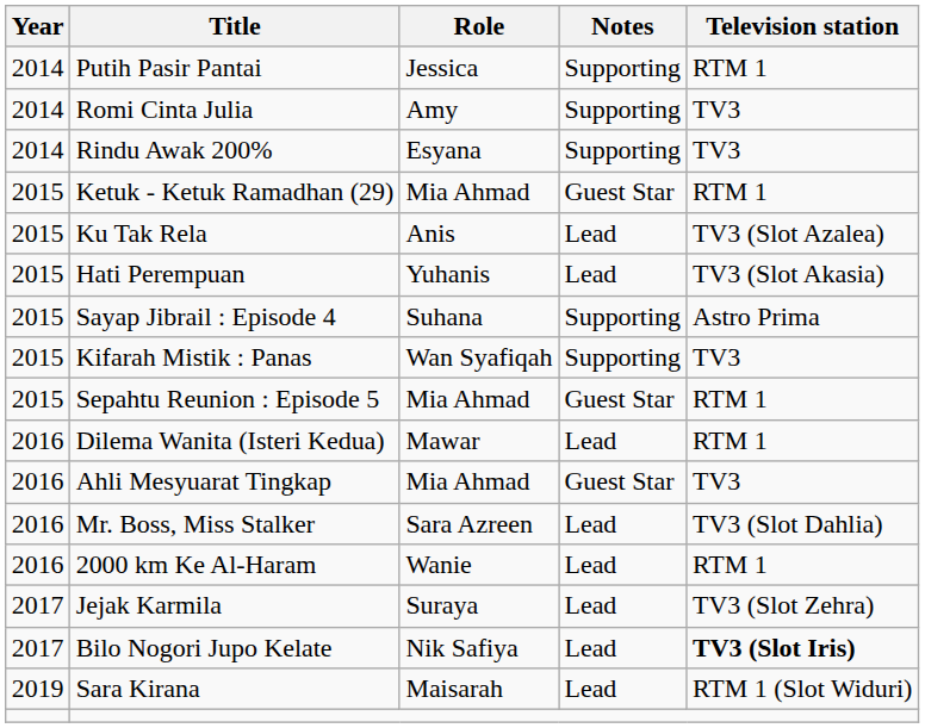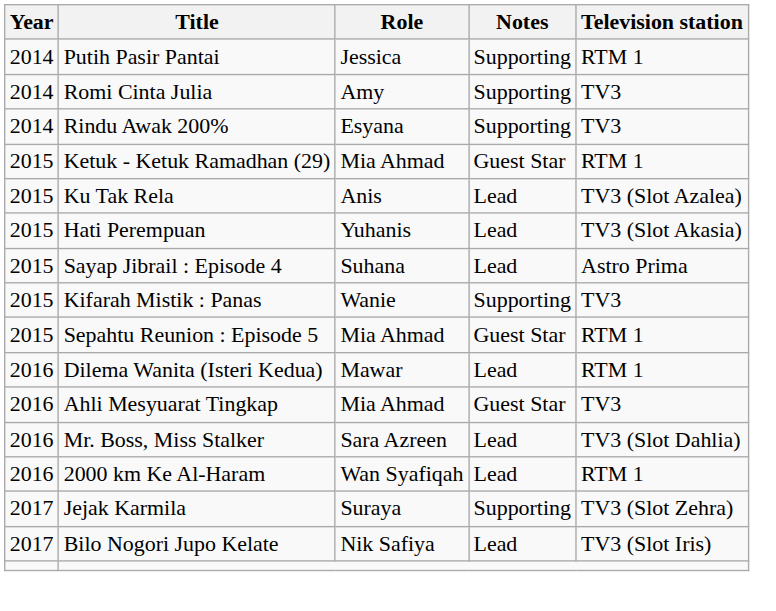Sayap Jibrail : Episode 4 | Notes: Supporting -> Lead
Kifarah Mistik : Panas | Role: Wan Syafiqah -> Wanie
2000 km Ke Al-Haram | Role: Wanie -> Wan Syafiqah
Jejak Karmila | Notes: Lead -> Supporting
Bilo Nogori Jupo Kelate | Television station: bold -> normal
- row: 2019 | Sara Kirana | Maisarah | Lead | RTM 1 (Slot Widuri)
